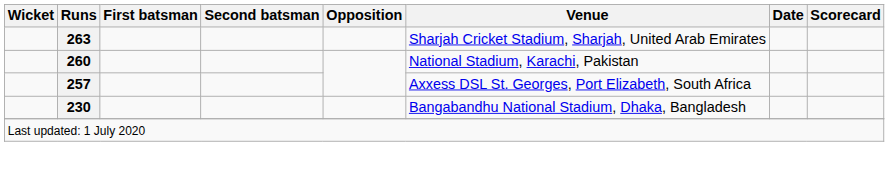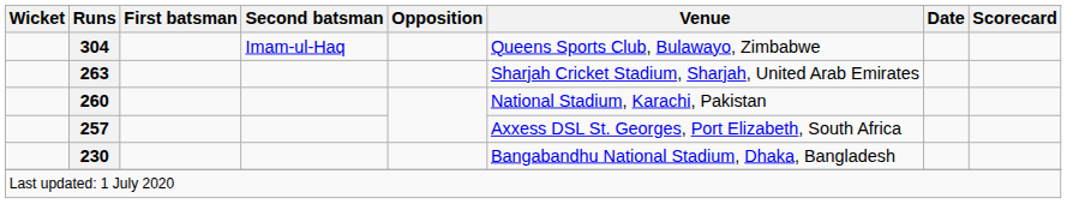+ row: 304 | Imam-ul-Haq | Queens Sports Club, Bulawayo, Zimbabwe
